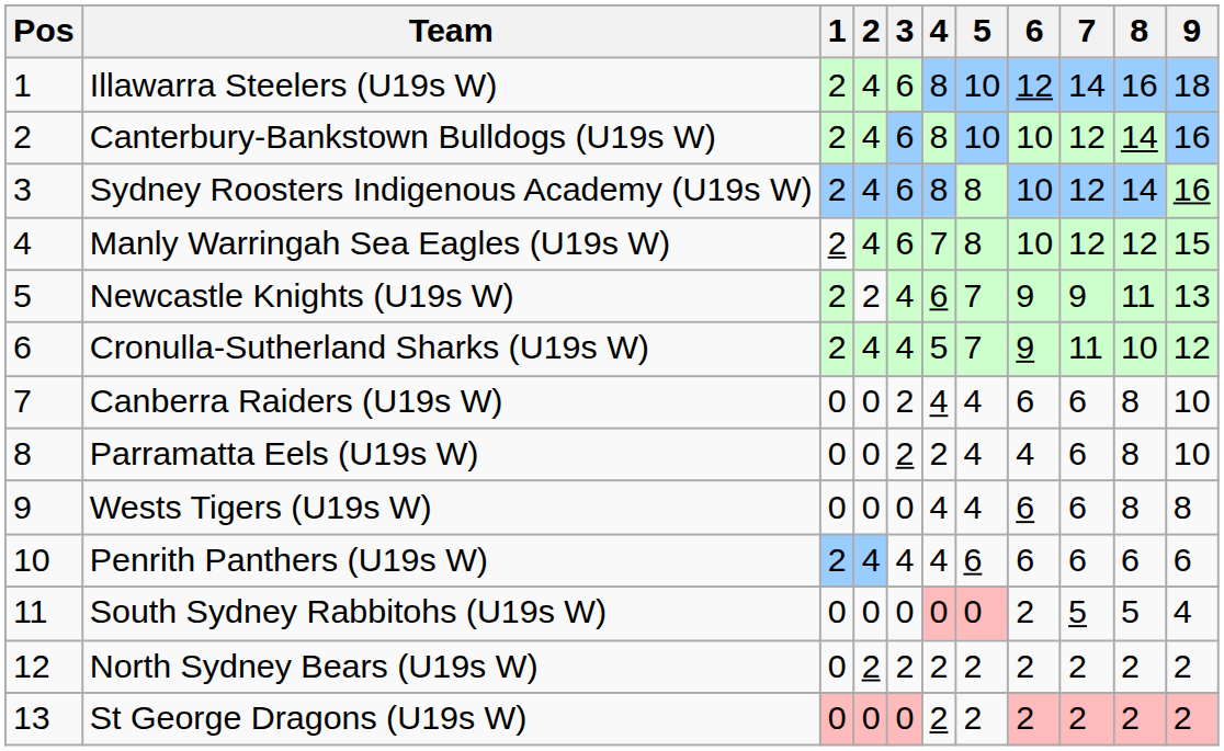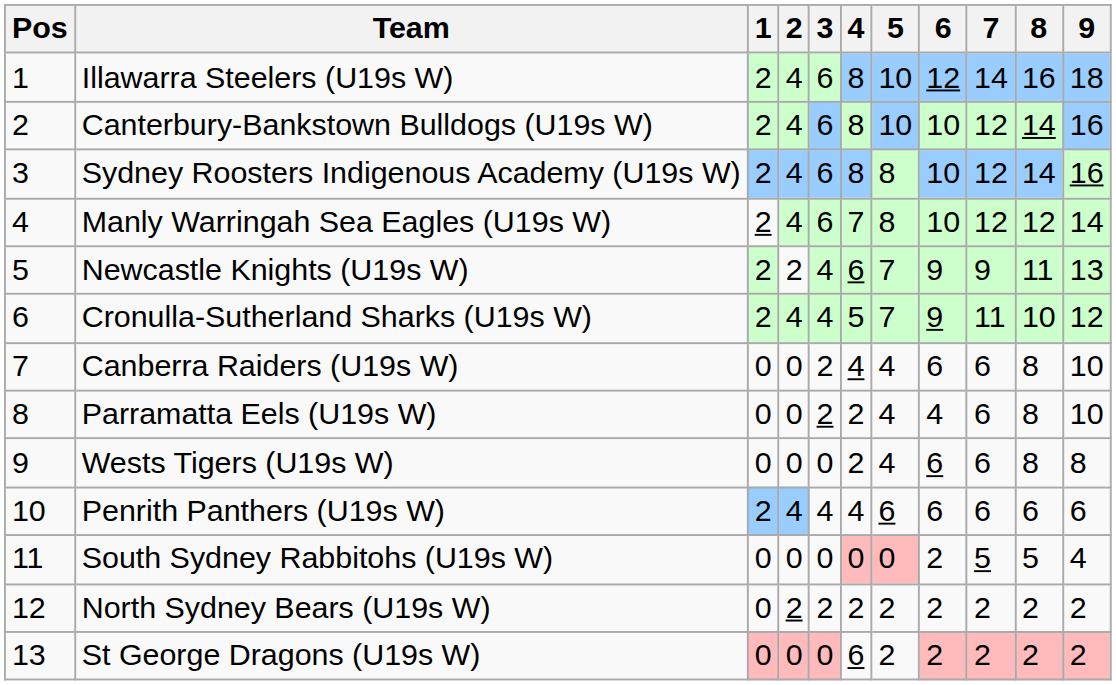Manly Warringah Sea Eagles (U19s W) | 9: 15 -> 14
Wests Tigers (U19s W) | 4: 4 -> 2
St George Dragons (U19s W) | 4: 2 -> 6
